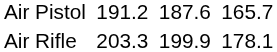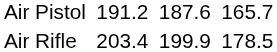Air Rifle | column 3: 203.3 -> 203.4
Air Rifle | column 7: 178.1 -> 178.5
